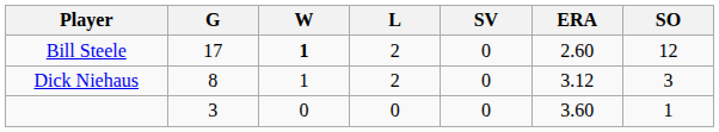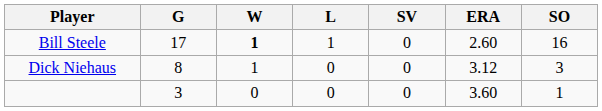Bill Steele | L: 2 -> 1
Bill Steele | SO: 12 -> 16
Dick Niehaus | L: 2 -> 0
